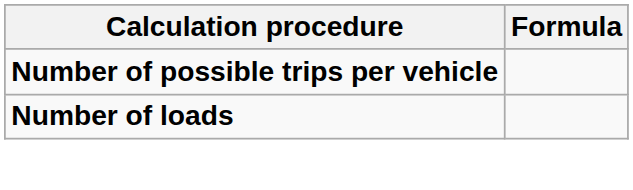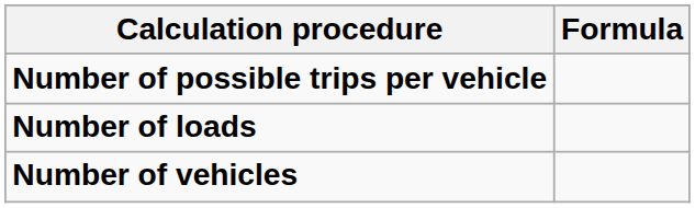+ row: Number of vehicles
